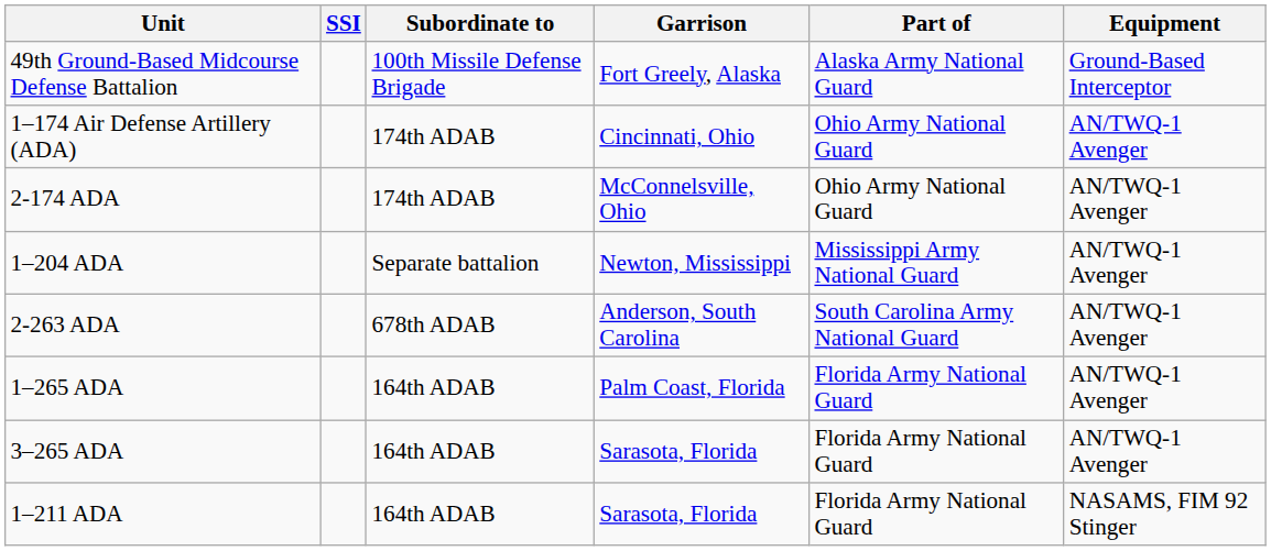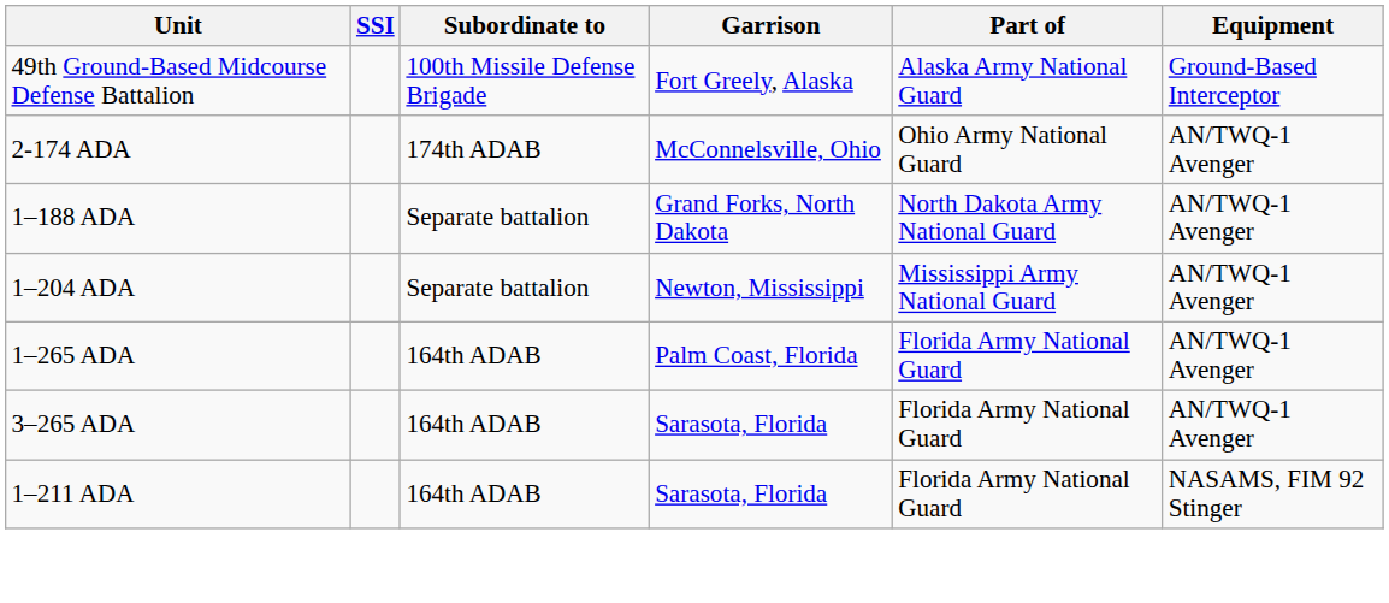- row: 1–174 Air Defense Artillery (ADA) | 174th ADAB | Cincinnati, Ohio | Ohio Army National Guard | AN/TWQ-1 Avenger
+ row: 1–188 ADA | Separate battalion | Grand Forks, North Dakota | North Dakota Army National Guard | AN/TWQ-1 Avenger
- row: 2-263 ADA | 678th ADAB | Anderson, South Carolina | South Carolina Army National Guard | AN/TWQ-1 Avenger
